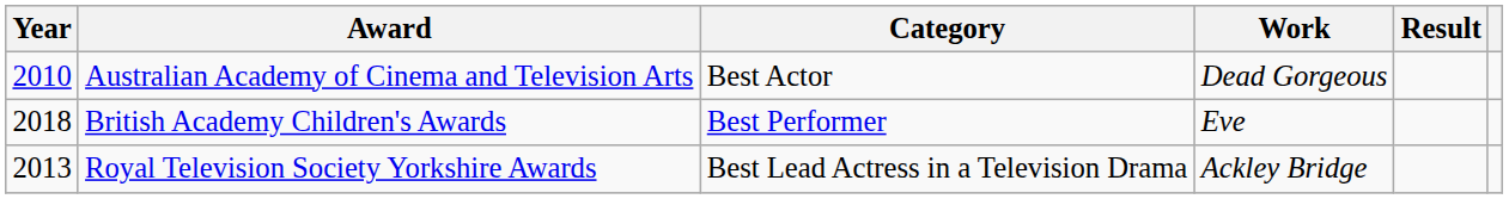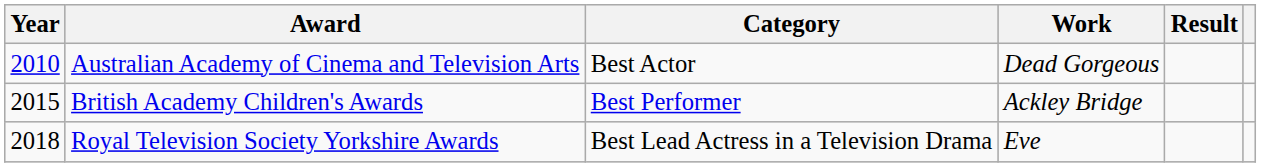British Academy Children's Awards | Year: 2018 -> 2015
British Academy Children's Awards | Work: Eve -> Ackley Bridge
Royal Television Society Yorkshire Awards | Year: 2013 -> 2018
Royal Television Society Yorkshire Awards | Work: Ackley Bridge -> Eve
